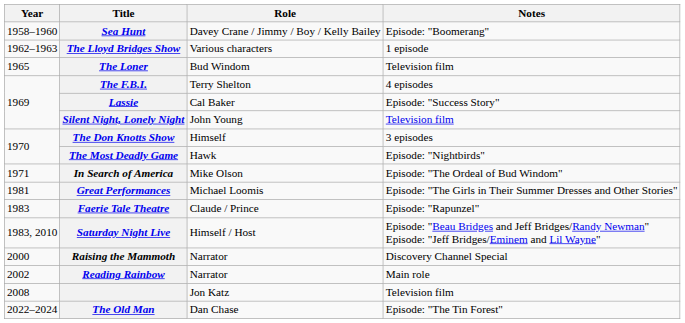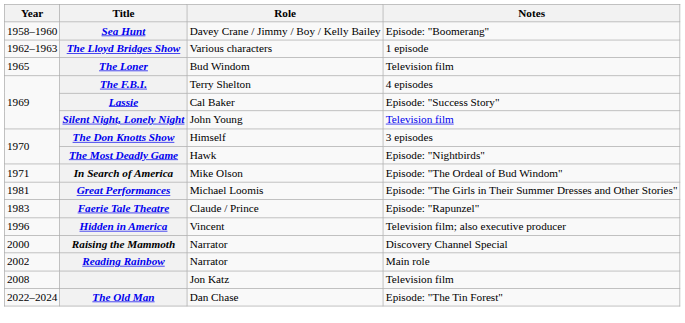- row: 1983, 2010 | Saturday Night Live | Himself / Host | Episode: "Beau Bridges and Jeff Bridges/Randy Newman" Episode: "Jeff Bridges/Eminem and Lil Wayne"
+ row: 1996 | Hidden in America | Vincent | Television film; also executive producer
